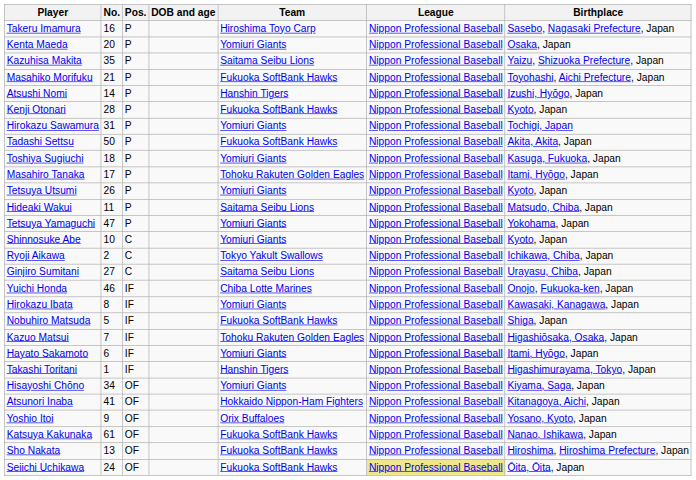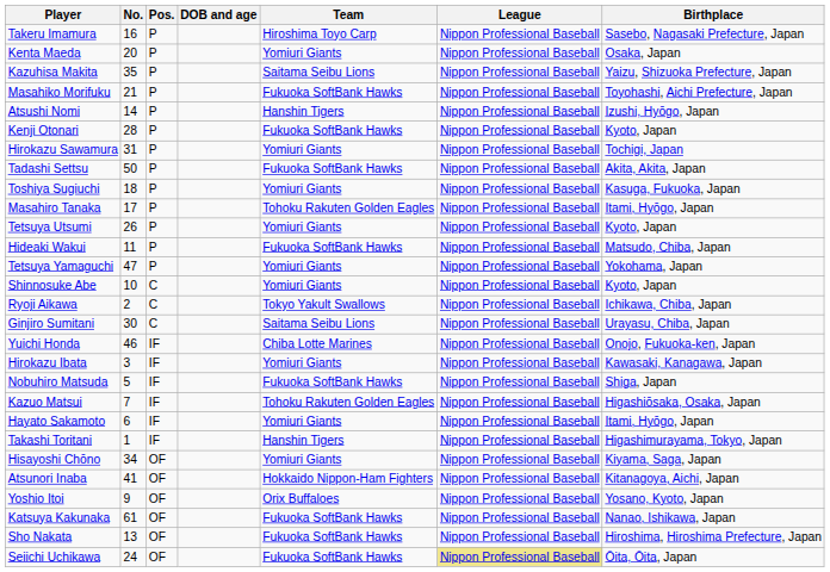Hideaki Wakui | Team: Saitama Seibu Lions -> Fukuoka SoftBank Hawks
Ginjiro Sumitani | No.: 27 -> 30
Hirokazu Ibata | No.: 8 -> 3
